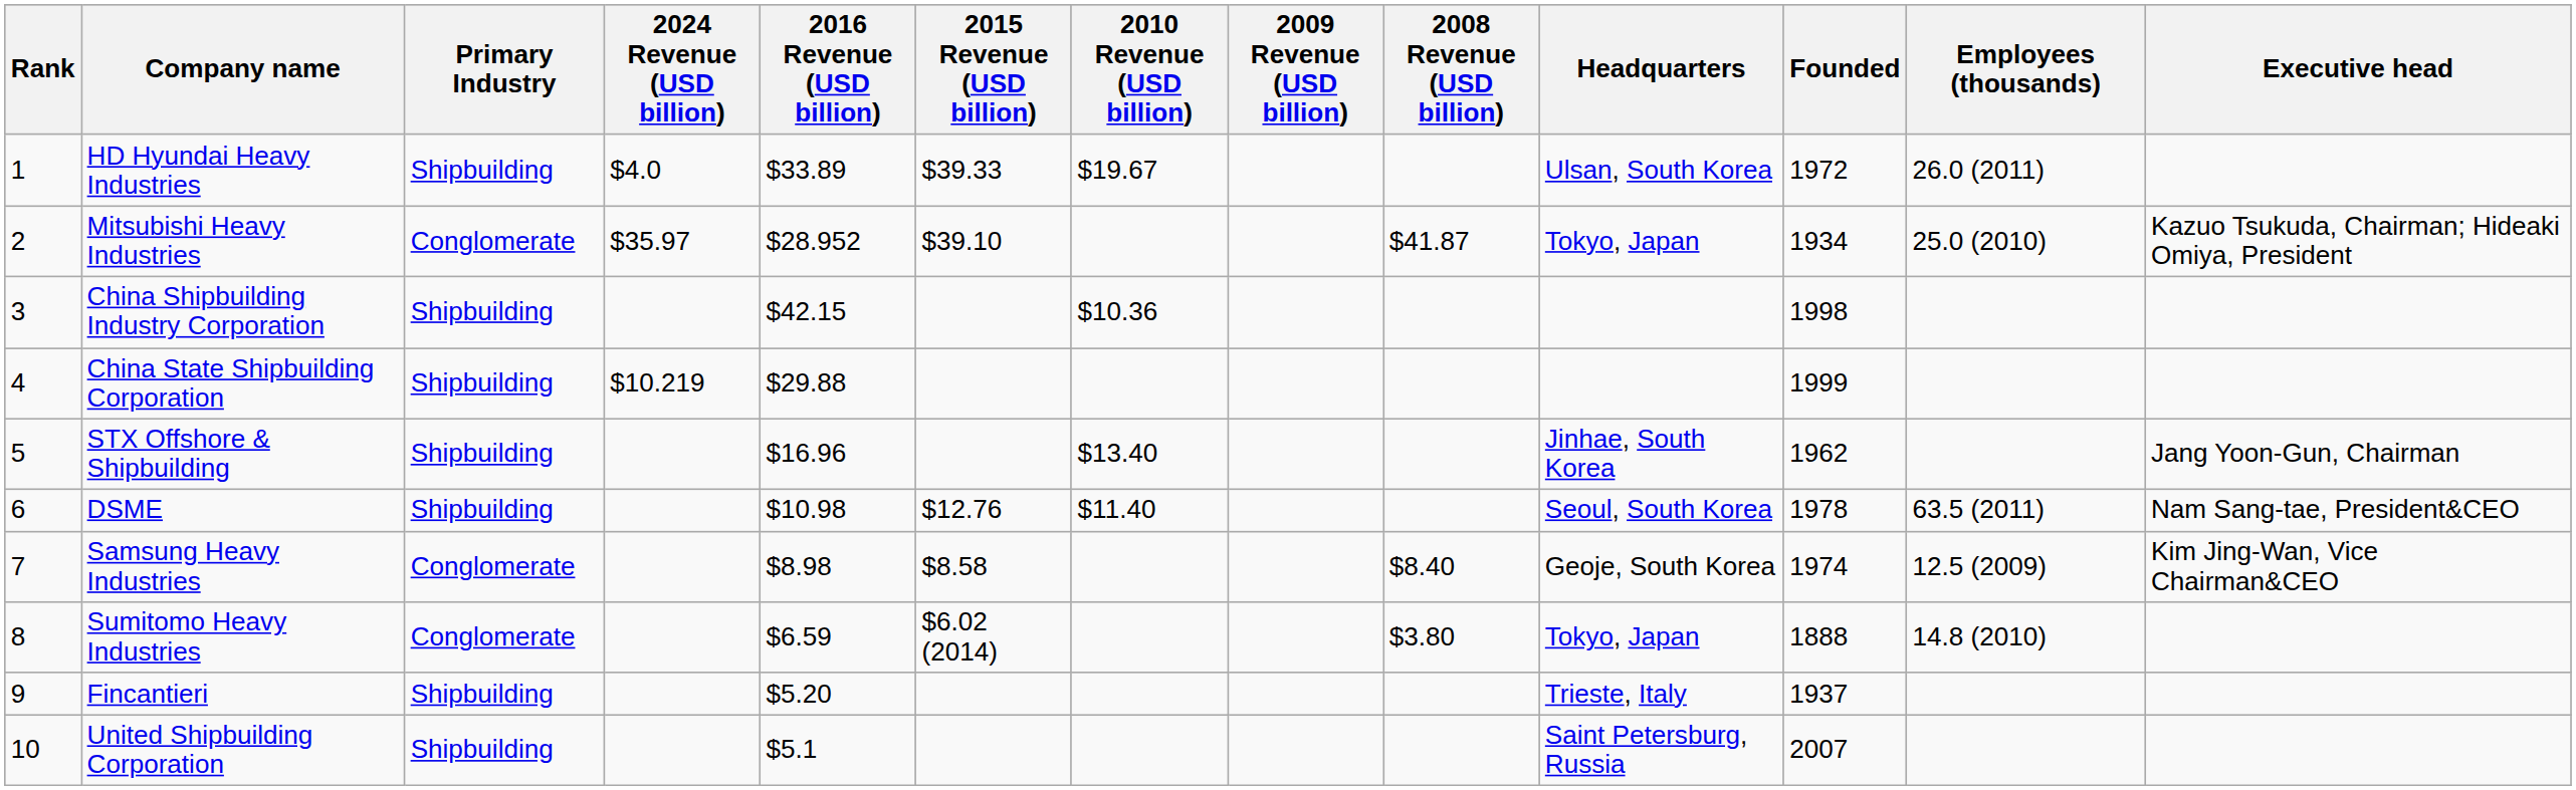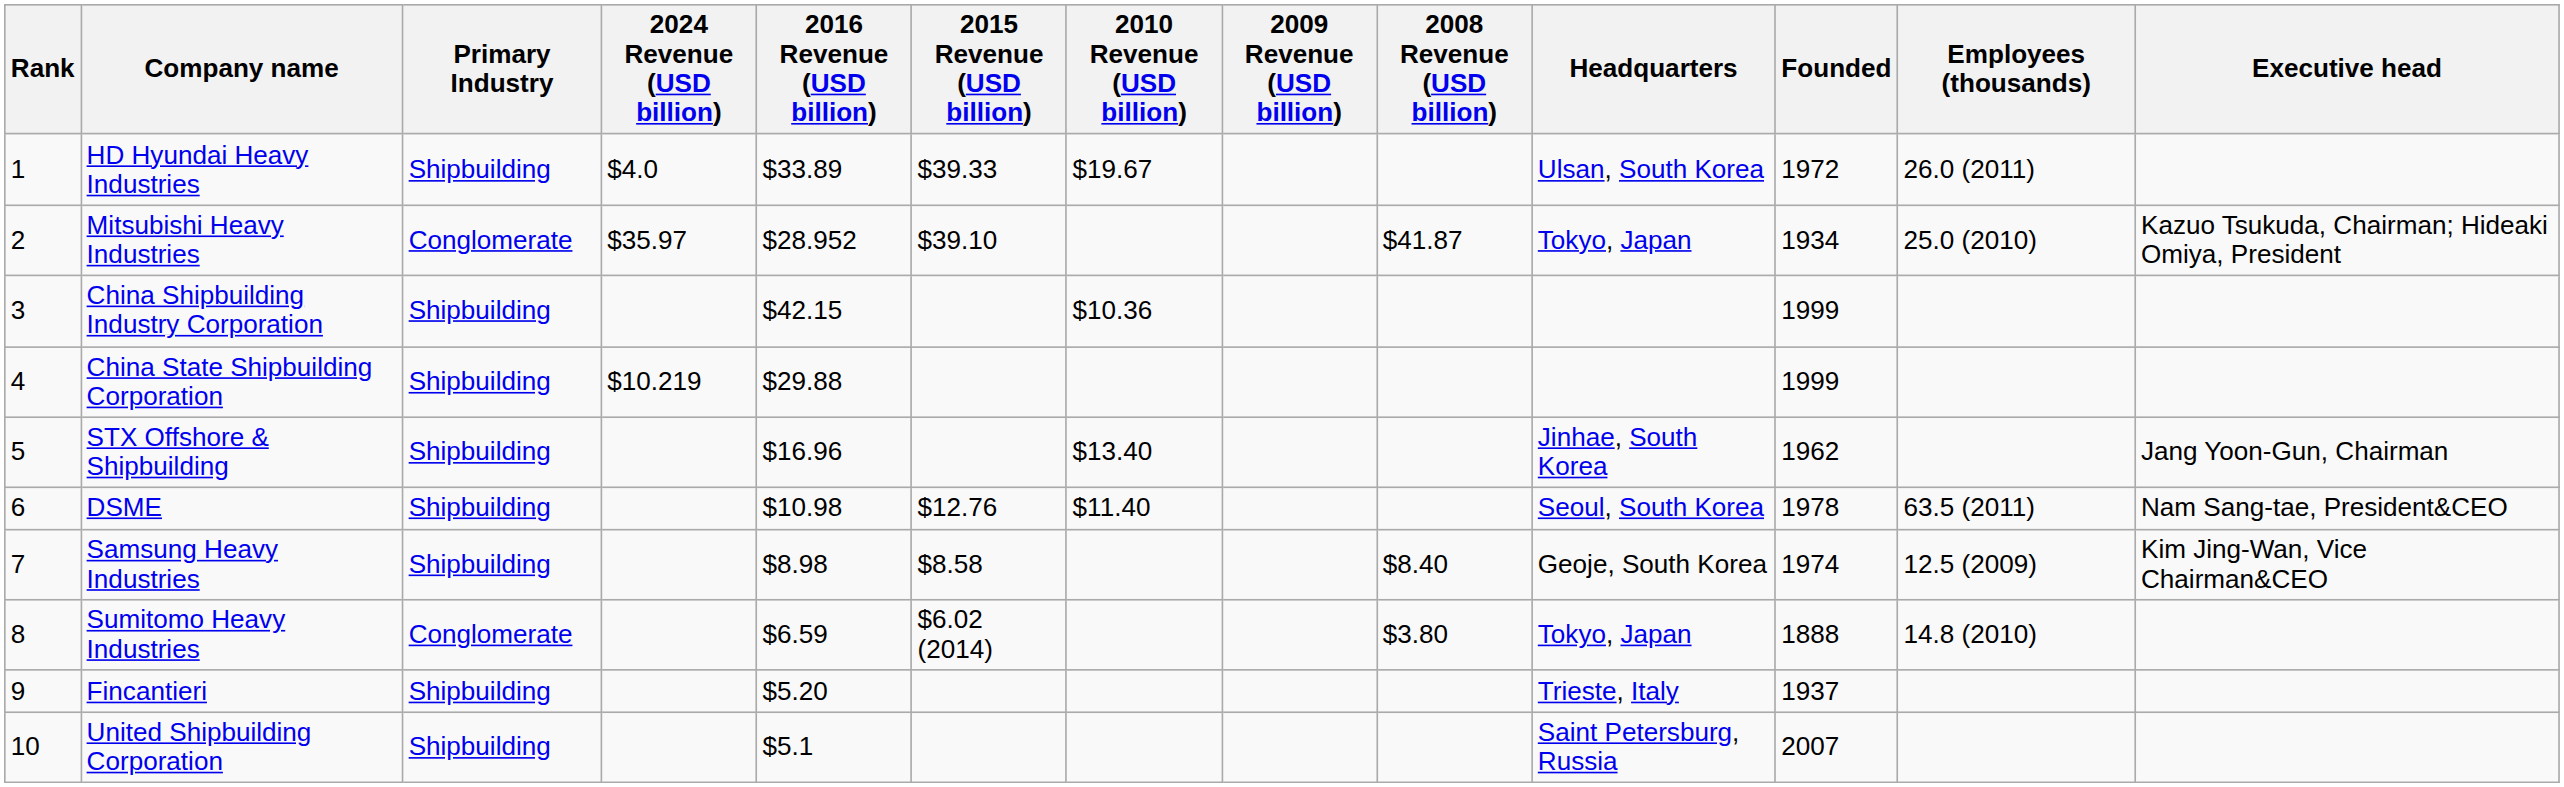China Shipbuilding Industry Corporation | Founded: 1998 -> 1999
Samsung Heavy Industries | Primary Industry: Conglomerate -> Shipbuilding
